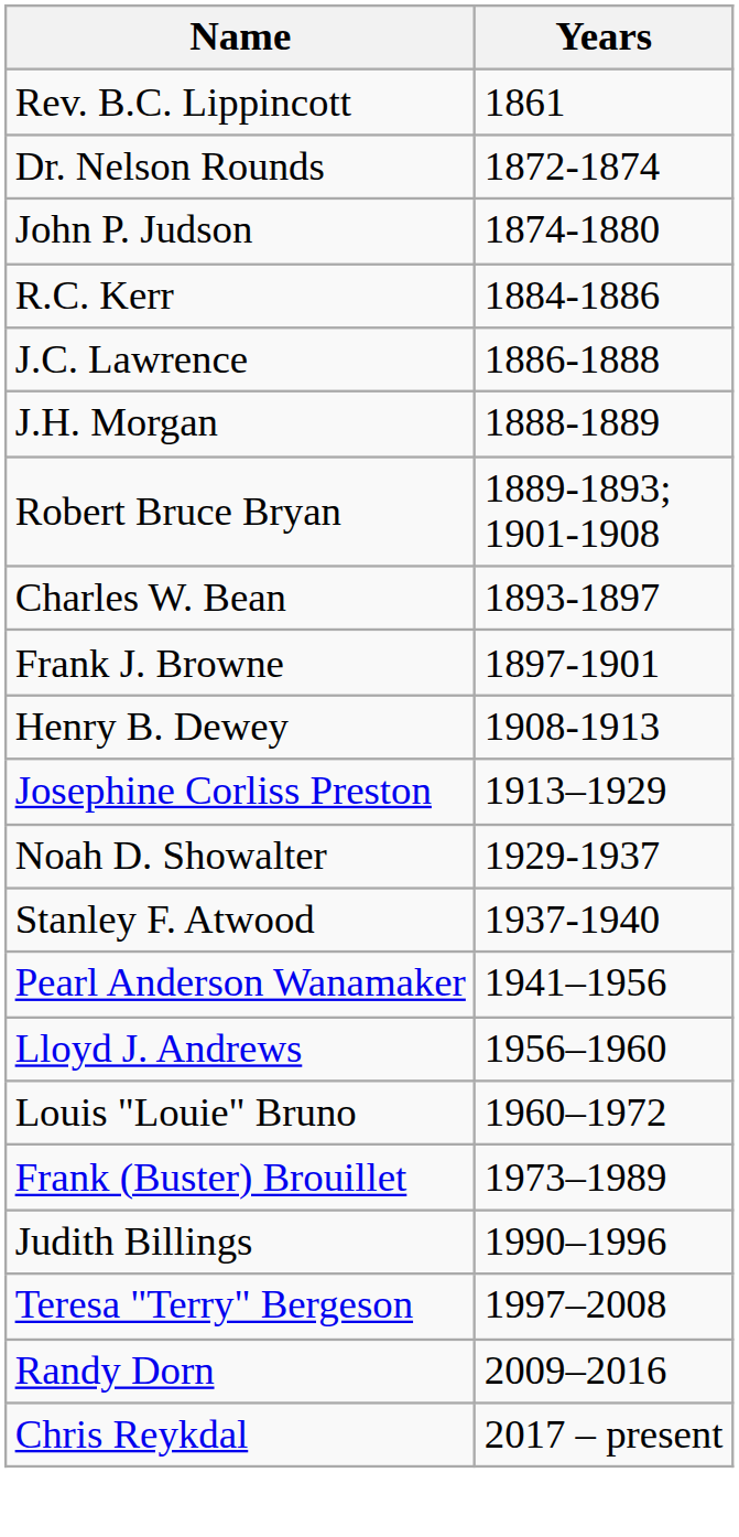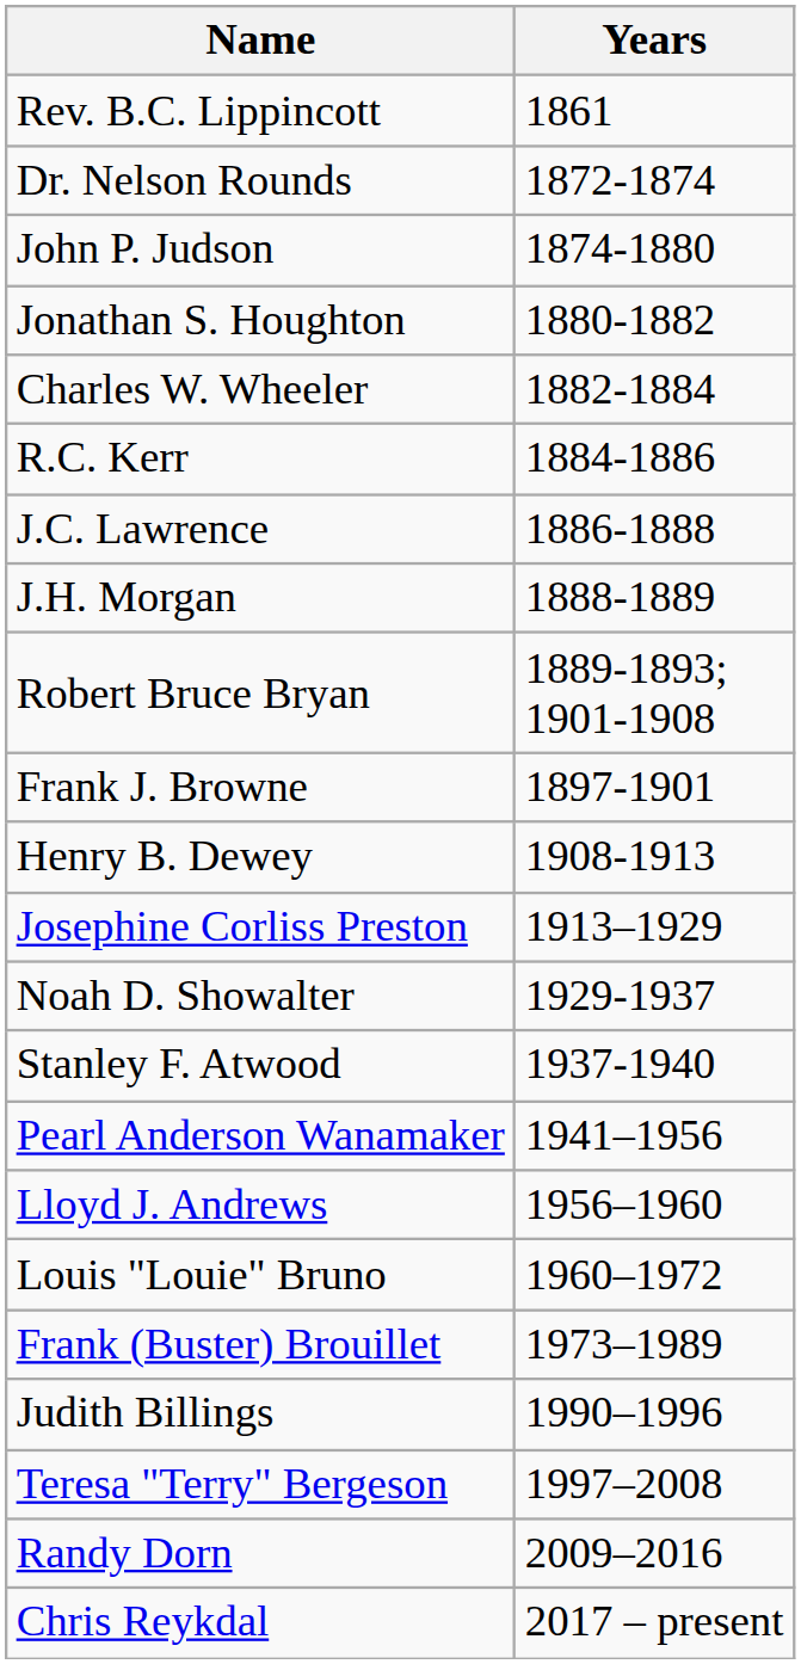+ row: Jonathan S. Houghton | 1880-1882
+ row: Charles W. Wheeler | 1882-1884
- row: Charles W. Bean | 1893-1897
